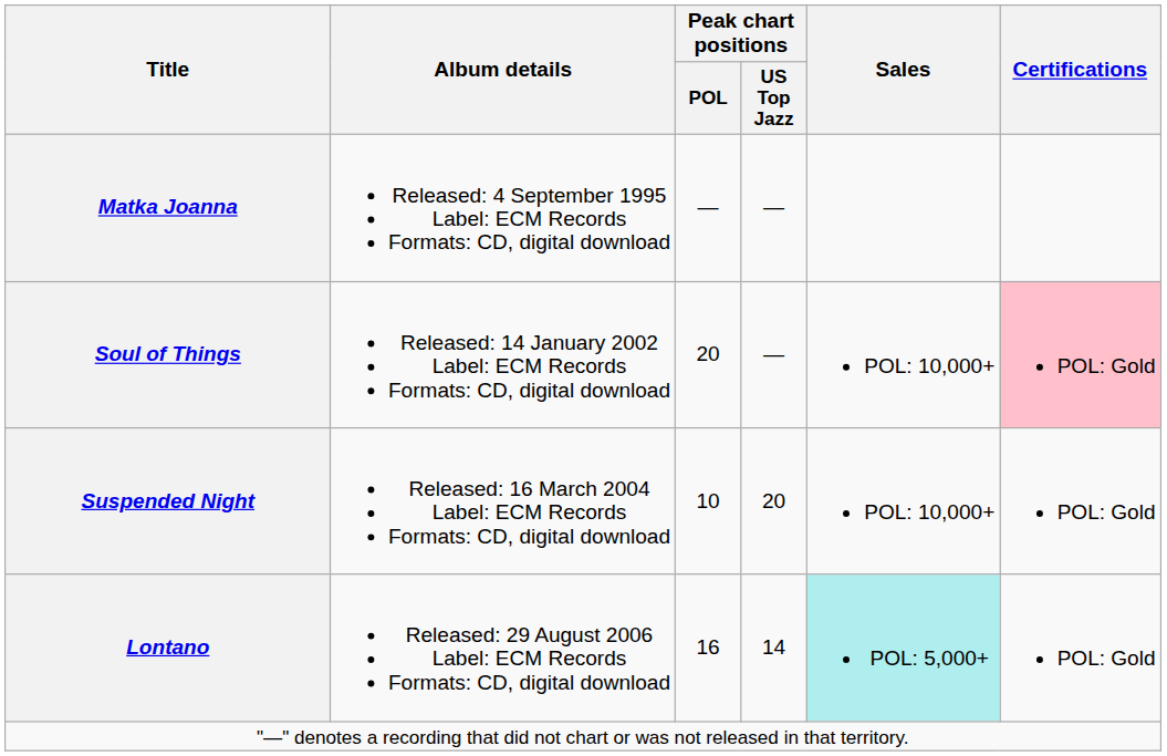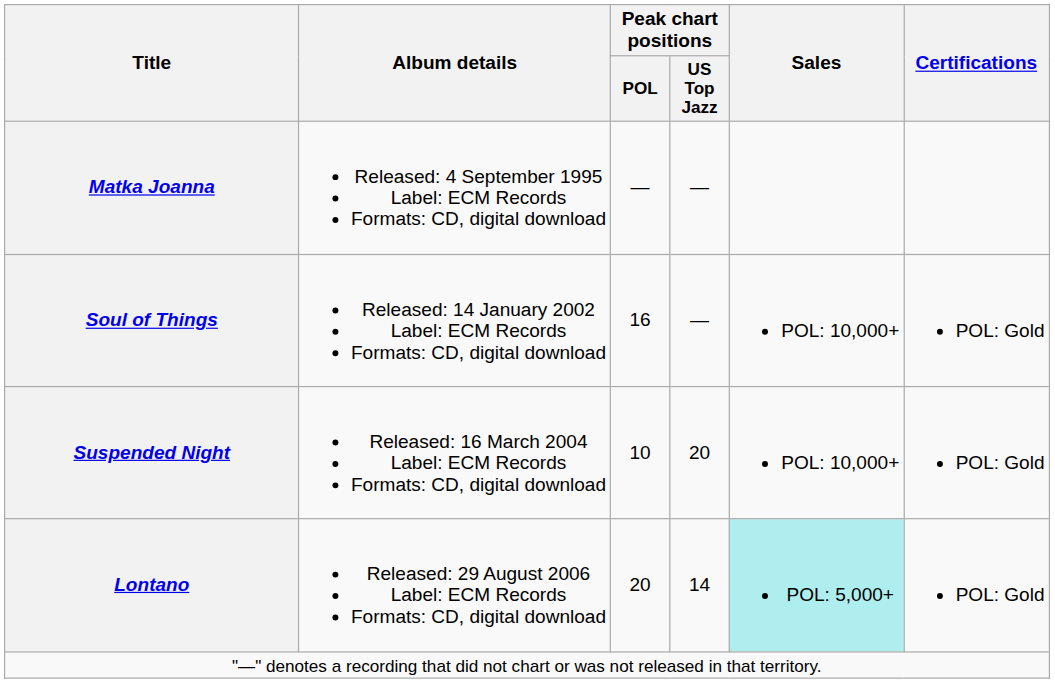Soul of Things | Peak chart positions / POL: 20 -> 16
Soul of Things | Certifications: pink background -> no background
Lontano | Peak chart positions / POL: 16 -> 20
